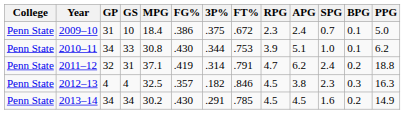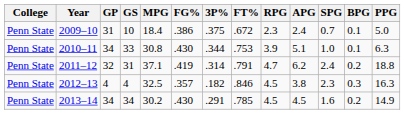2010–11 | PPG: 6.2 -> 6.3
